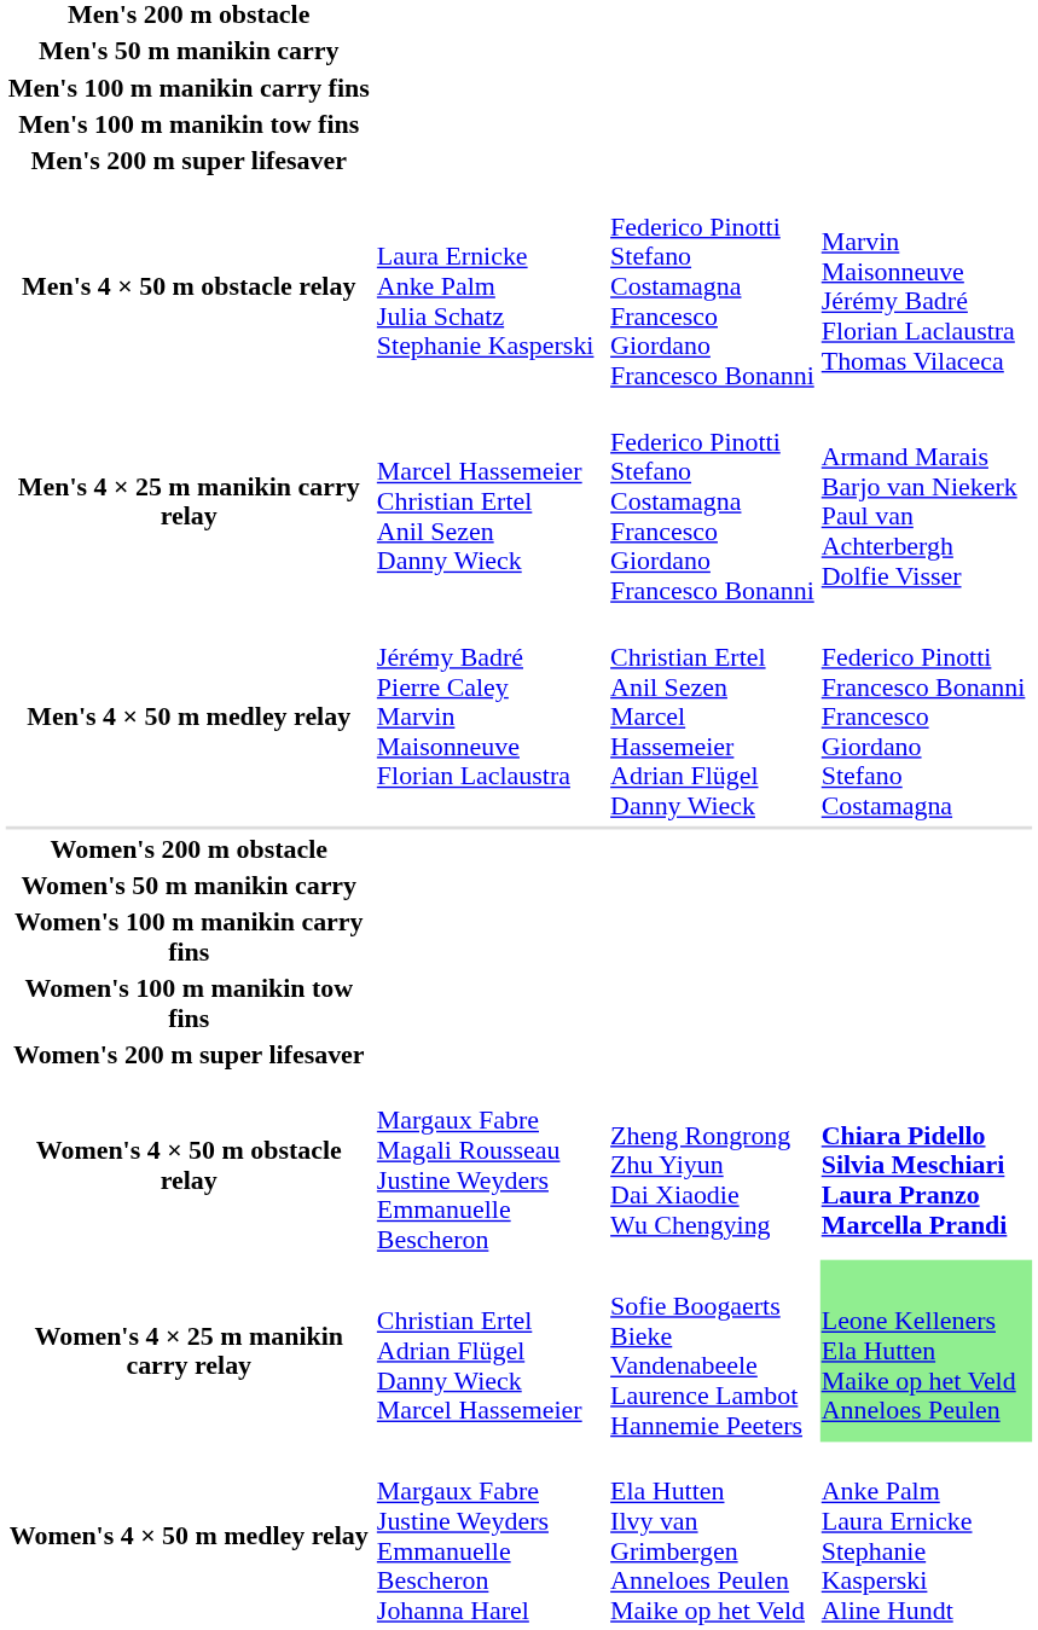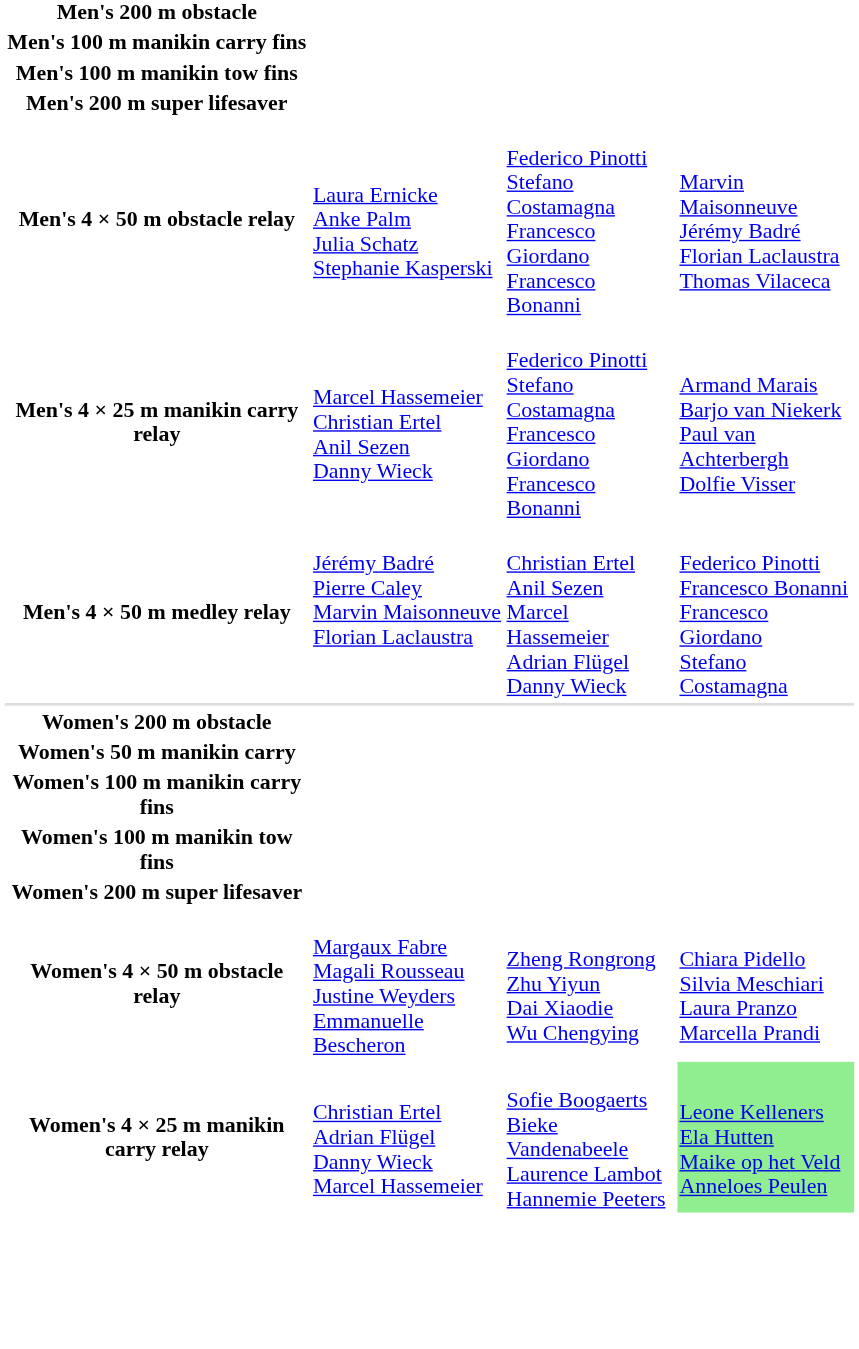- row: Men's 50 m manikin carry
Women's 4 × 50 m obstacle relay | column 4: bold -> normal
- row: Women's 4 × 50 m medley relay | Margaux Fabre Justine Weyders Emmanuelle Bescheron Johanna Harel | Ela Hutten Ilvy van Grimbergen Anneloes Peulen Maike op het Veld | Anke Palm Laura Ernicke Stephanie Kasperski Aline Hundt
